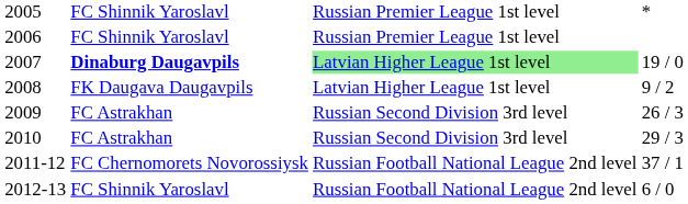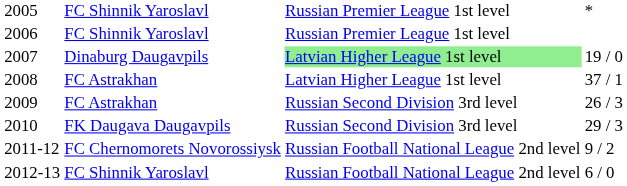2007 | column 2: bold -> normal
2008 | column 2: FK Daugava Daugavpils -> FC Astrakhan
2008 | column 4: 9 / 2 -> 37 / 1
2010 | column 2: FC Astrakhan -> FK Daugava Daugavpils
2011-12 | column 4: 37 / 1 -> 9 / 2
